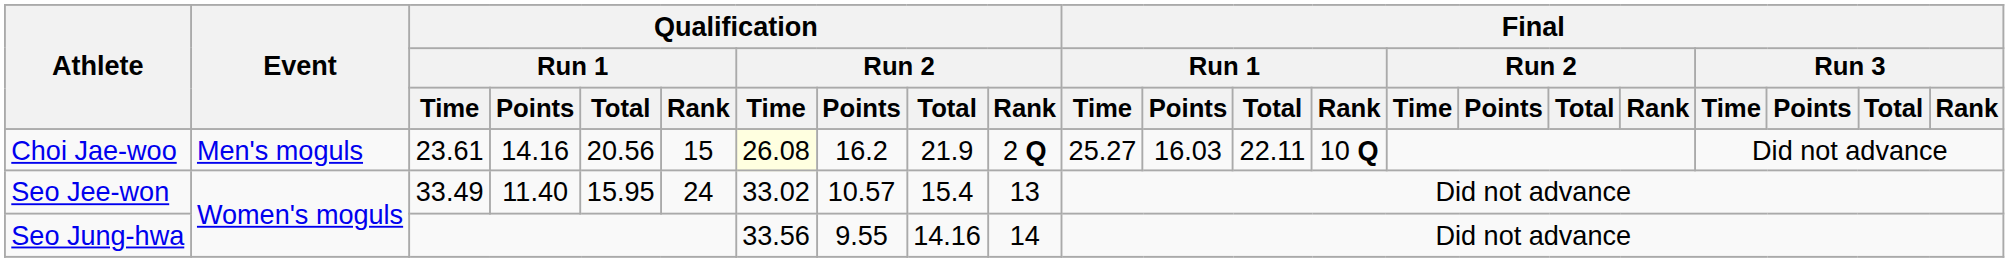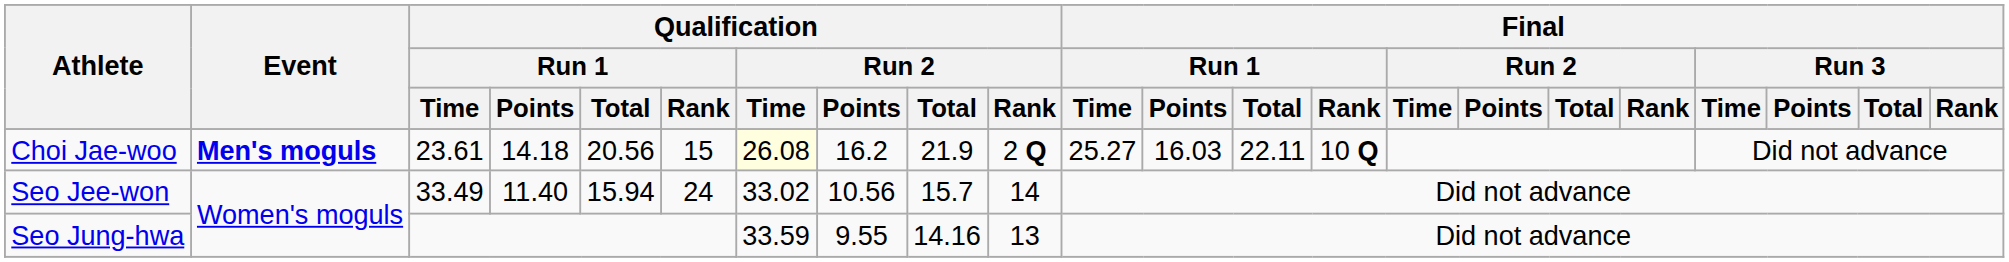Choi Jae-woo | Event: normal -> bold
Choi Jae-woo | Qualification / Run 1 / Points: 14.16 -> 14.18
Seo Jee-won | Qualification / Run 1 / Total: 15.95 -> 15.94
Seo Jee-won | Qualification / Run 2 / Points: 10.57 -> 10.56
Seo Jee-won | Qualification / Run 2 / Total: 15.4 -> 15.7
Seo Jee-won | Qualification / Run 2 / Rank: 13 -> 14
Seo Jung-hwa | Qualification / Run 2 / Time: 33.56 -> 33.59
Seo Jung-hwa | Qualification / Run 2 / Rank: 14 -> 13
